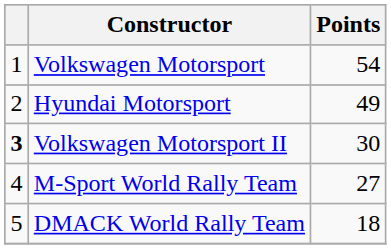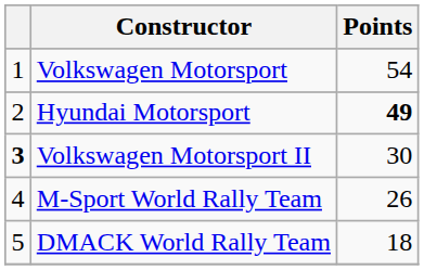Hyundai Motorsport | Points: normal -> bold
M-Sport World Rally Team | Points: 27 -> 26
